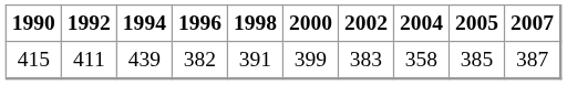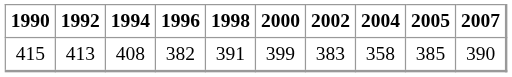415 | 1992: 411 -> 413
415 | 1994: 439 -> 408
415 | 2007: 387 -> 390
